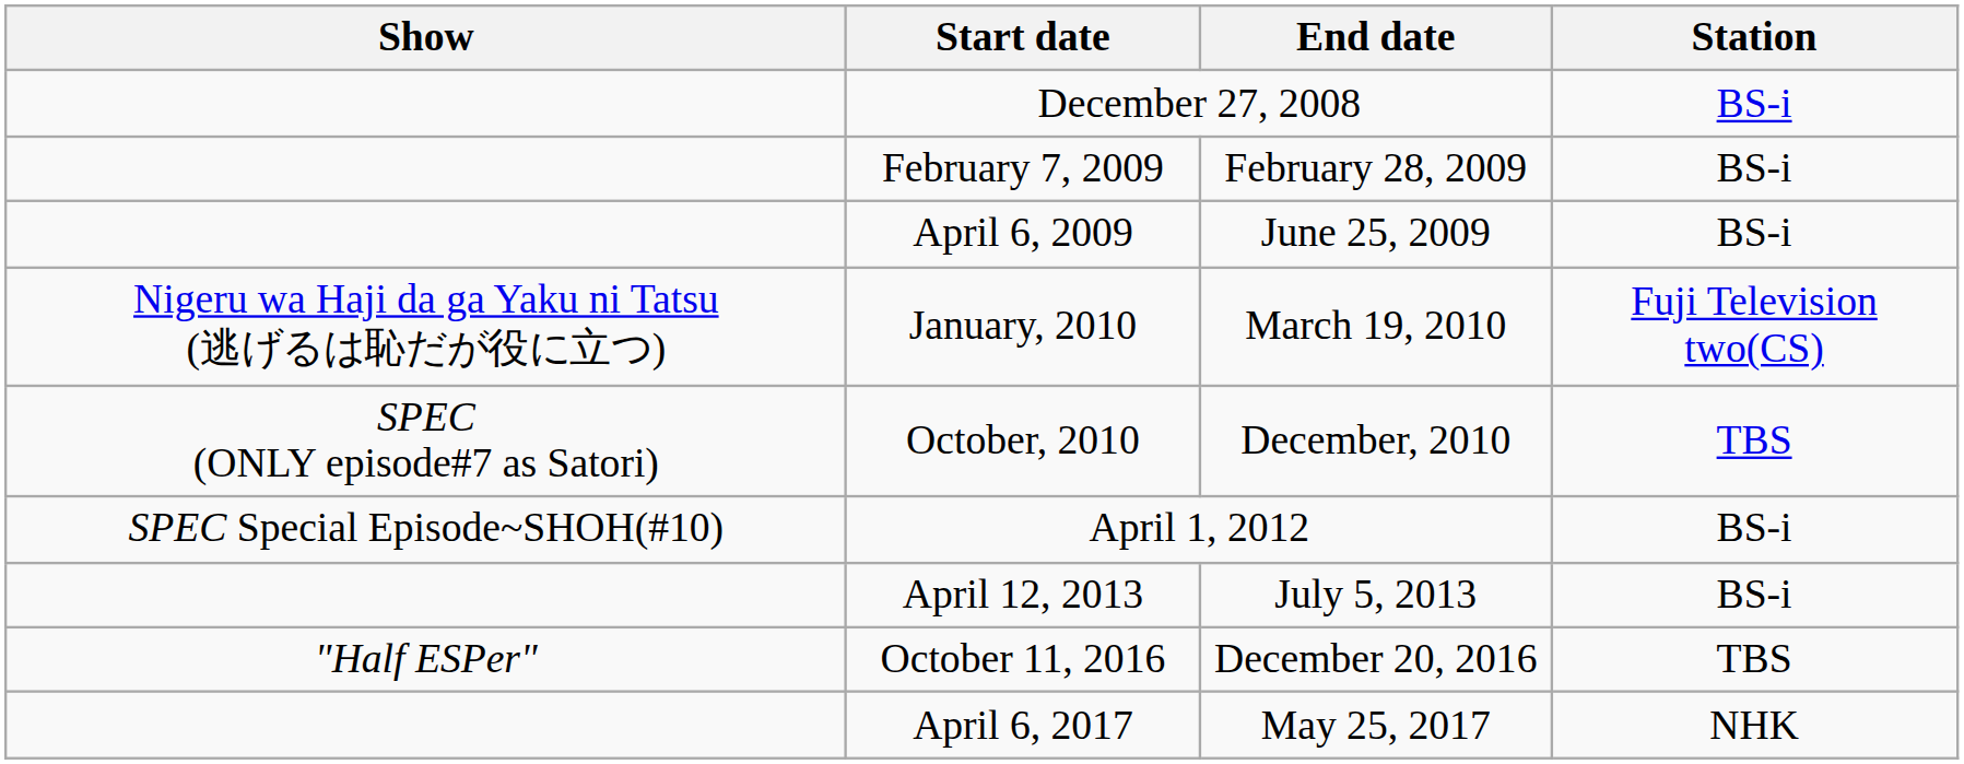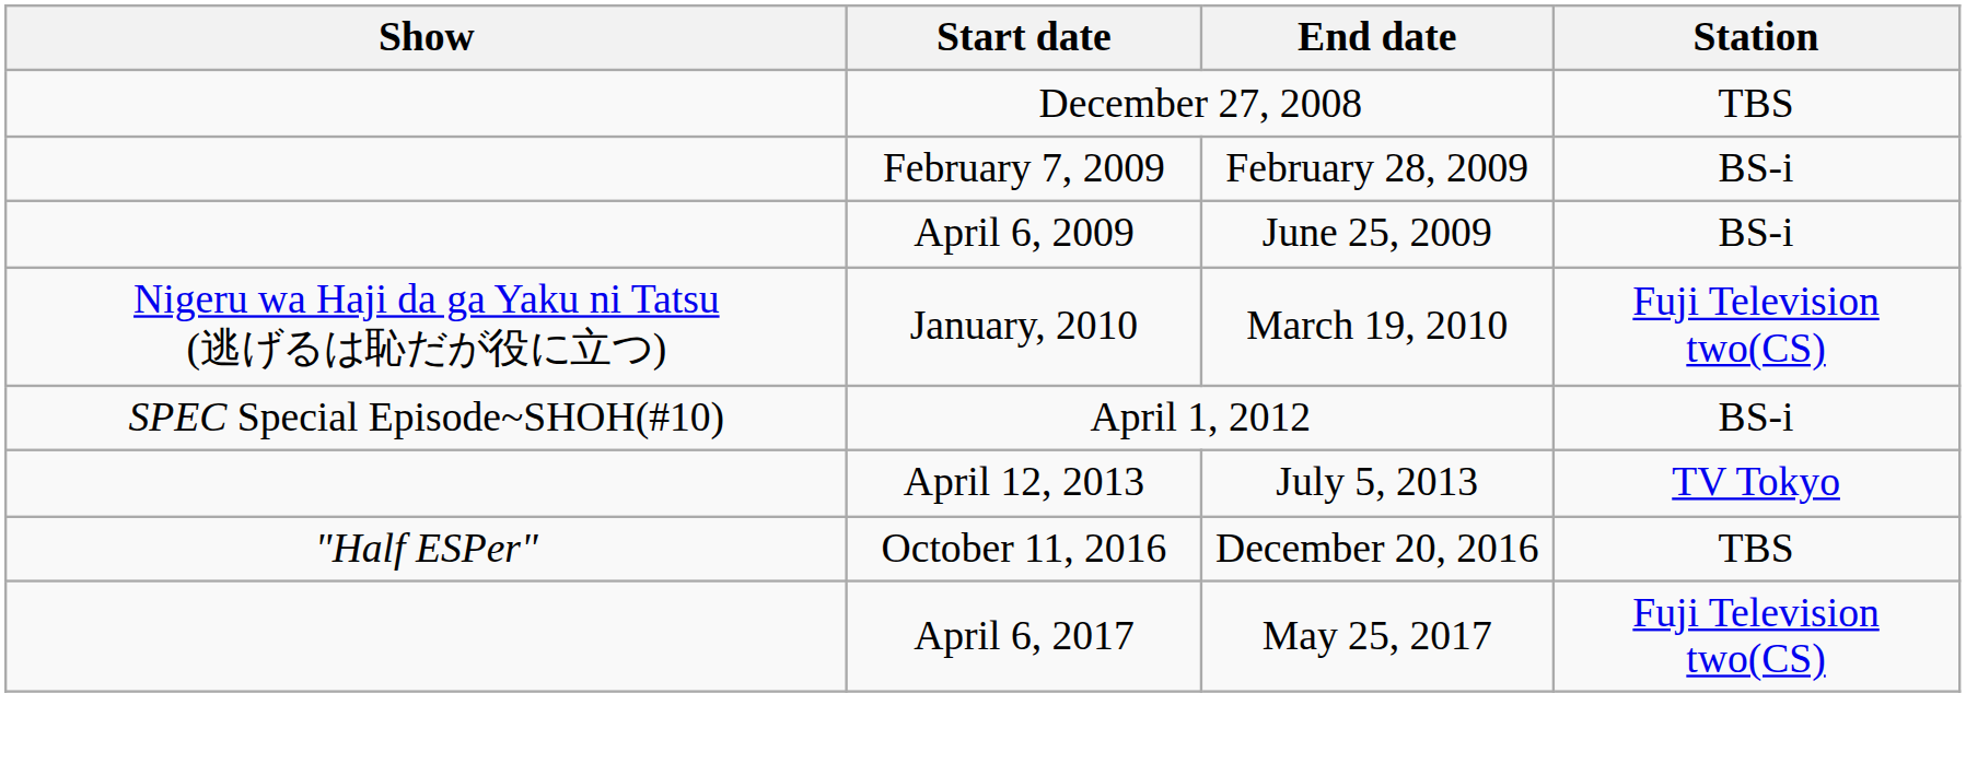December 27, 2008 | Station: BS-i -> TBS
- row: SPEC (ONLY episode#7 as Satori) | October, 2010 | December, 2010 | TBS
April 12, 2013 | Station: BS-i -> TV Tokyo
April 6, 2017 | Station: NHK -> Fuji Television two(CS)
